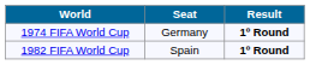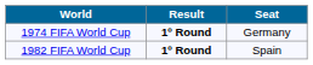columns swapped: Seat <-> Result
